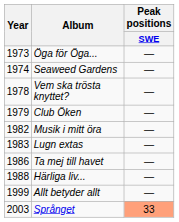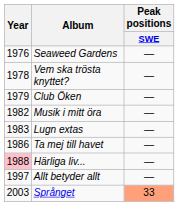- row: 1973 | Öga för Öga... | —
Seaweed Gardens | Year: 1974 -> 1976
Härliga liv... | Year: no background -> pink background
Allt betyder allt | Year: 1999 -> 1997
